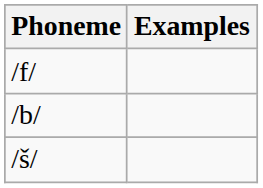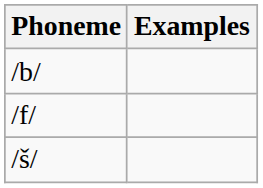rows swapped: /b/ <-> /f/
